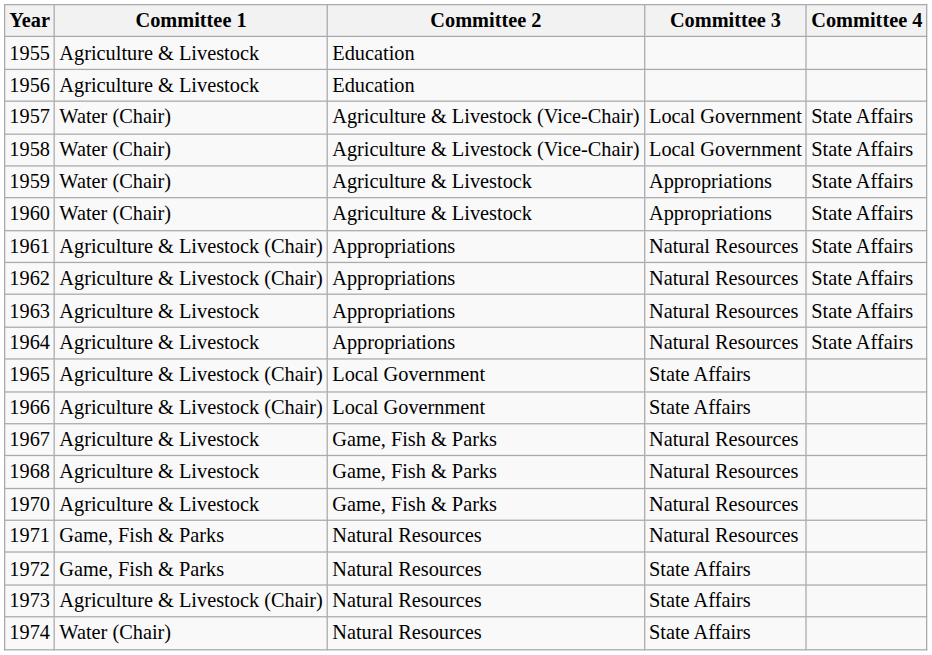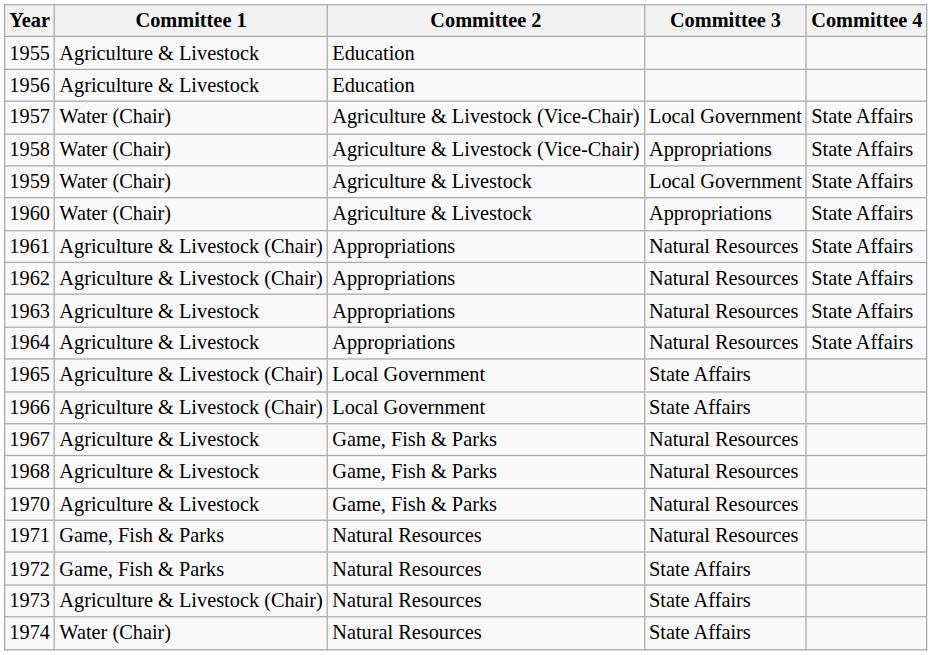1958 | Committee 3: Local Government -> Appropriations
1959 | Committee 3: Appropriations -> Local Government
